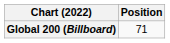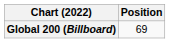Global 200 (Billboard) | Position: 71 -> 69
